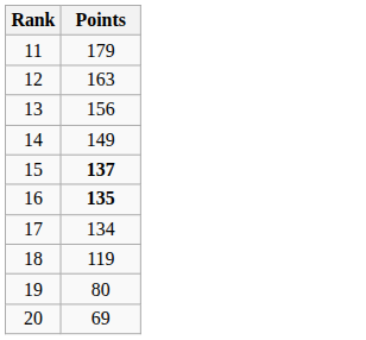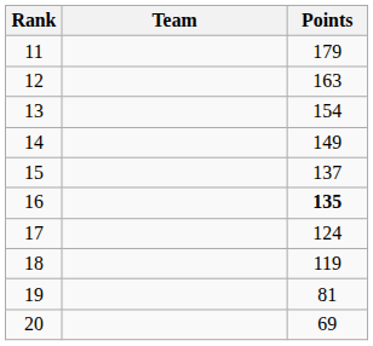+ column: Team
13 | Points: 156 -> 154
15 | Points: bold -> normal
17 | Points: 134 -> 124
19 | Points: 80 -> 81
